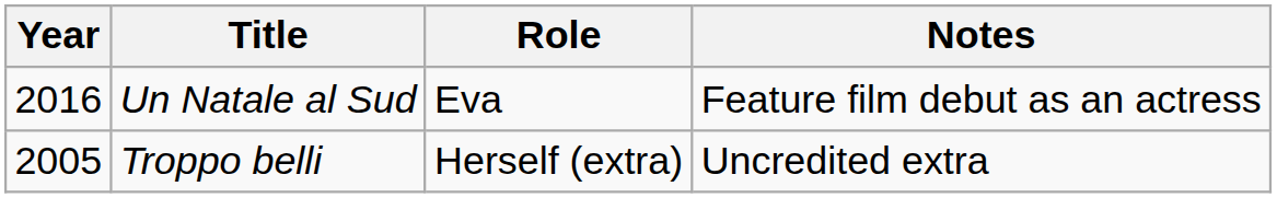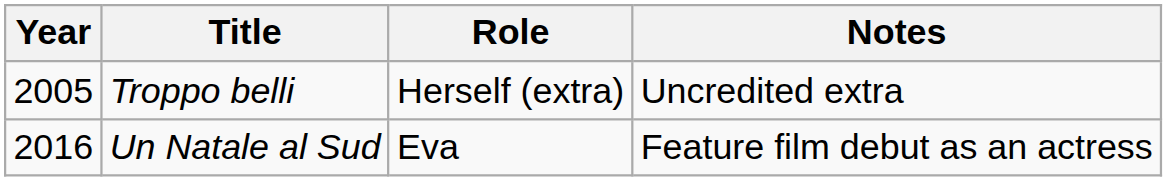rows swapped: Troppo belli <-> Un Natale al Sud
